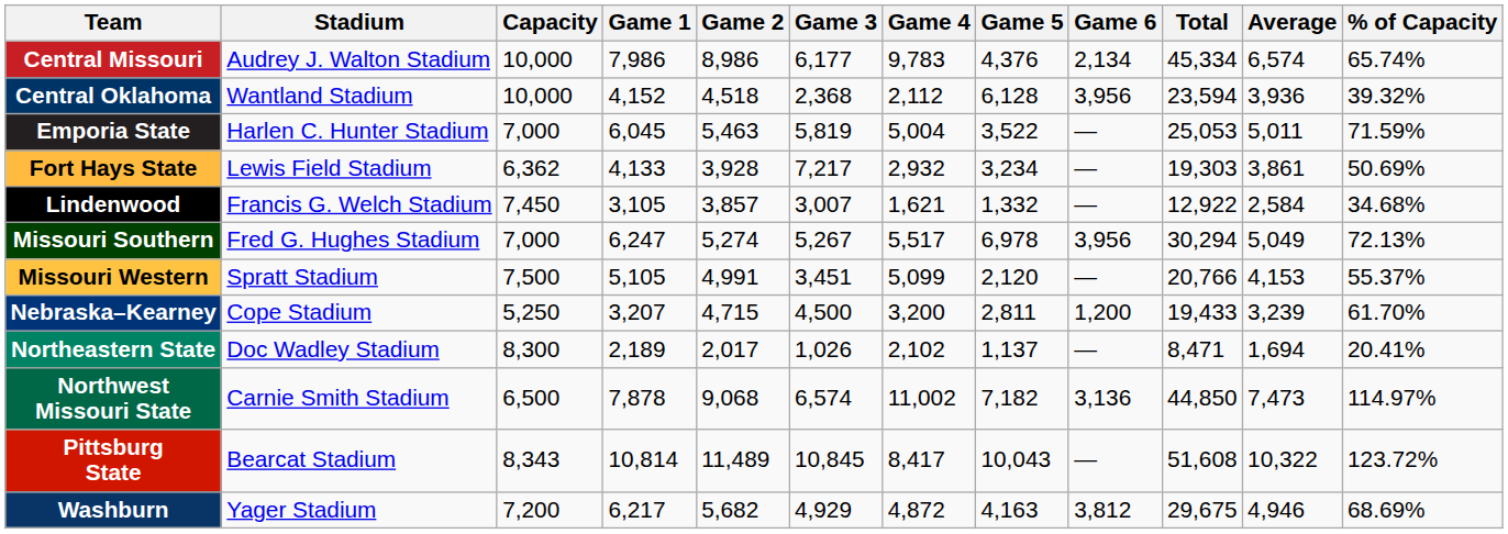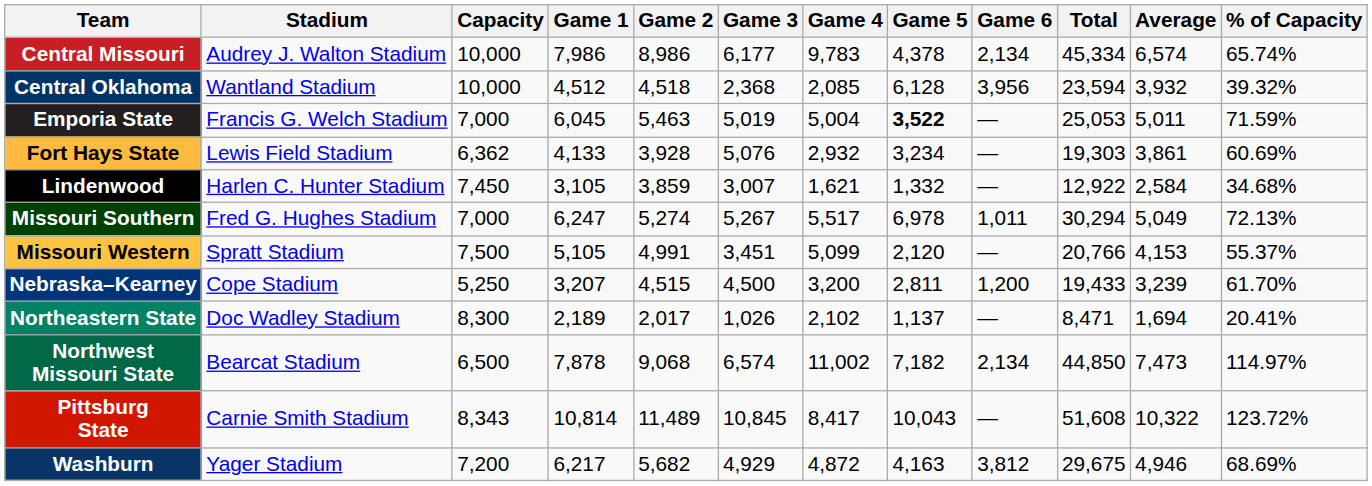Central Missouri | Game 5: 4,376 -> 4,378
Central Oklahoma | Game 1: 4,152 -> 4,512
Central Oklahoma | Game 4: 2,112 -> 2,085
Central Oklahoma | Average: 3,936 -> 3,932
Emporia State | Stadium: Harlen C. Hunter Stadium -> Francis G. Welch Stadium
Emporia State | Game 3: 5,819 -> 5,019
Emporia State | Game 5: normal -> bold
Fort Hays State | Game 3: 7,217 -> 5,076
Fort Hays State | % of Capacity: 50.69% -> 60.69%
Lindenwood | Stadium: Francis G. Welch Stadium -> Harlen C. Hunter Stadium
Lindenwood | Game 2: 3,857 -> 3,859
Missouri Southern | Game 6: 3,956 -> 1,011
Nebraska–Kearney | Game 2: 4,715 -> 4,515
Northwest Missouri State | Stadium: Carnie Smith Stadium -> Bearcat Stadium
Northwest Missouri State | Game 6: 3,136 -> 2,134
Pittsburg State | Stadium: Bearcat Stadium -> Carnie Smith Stadium
